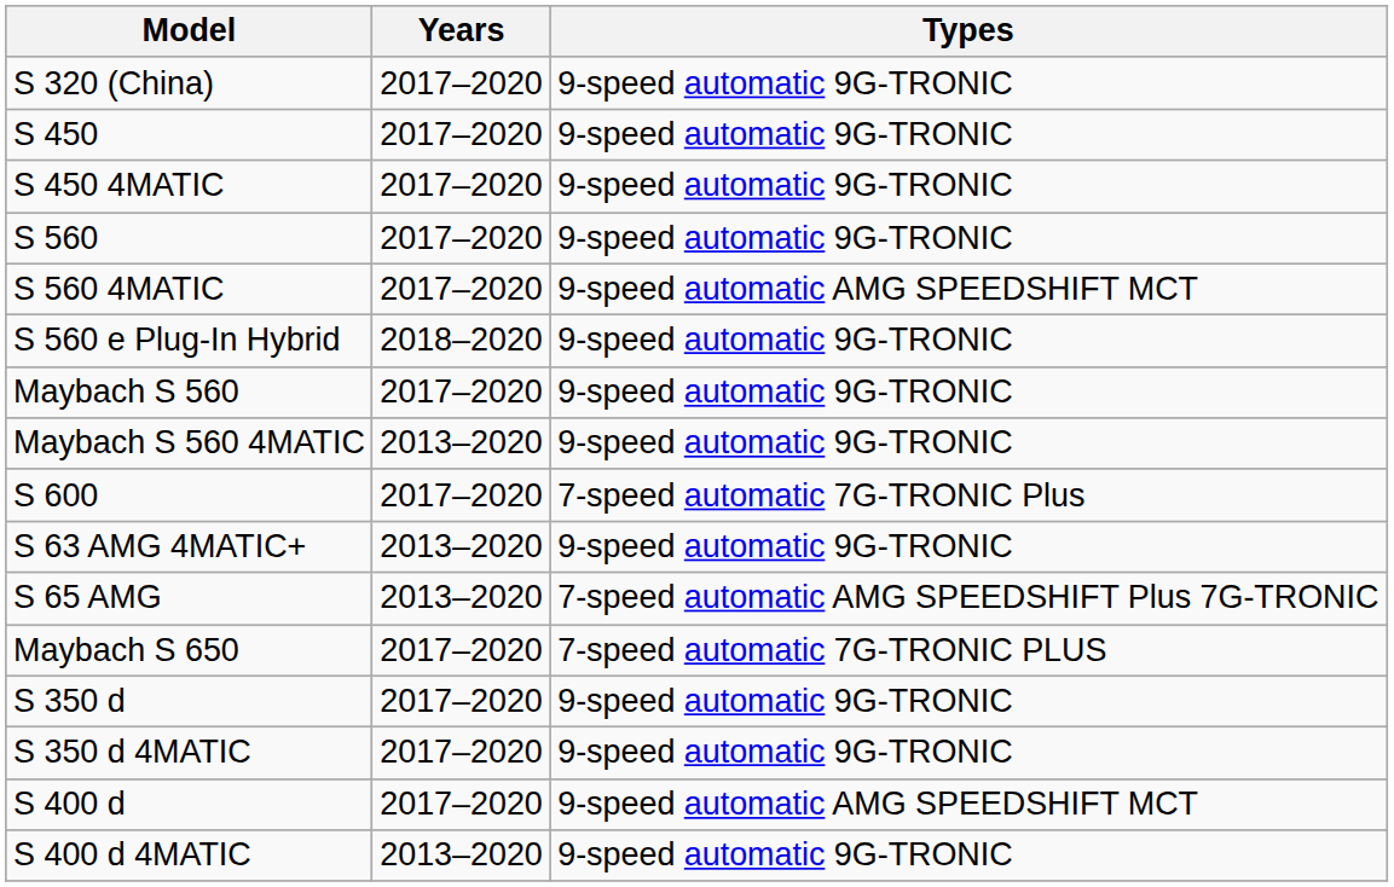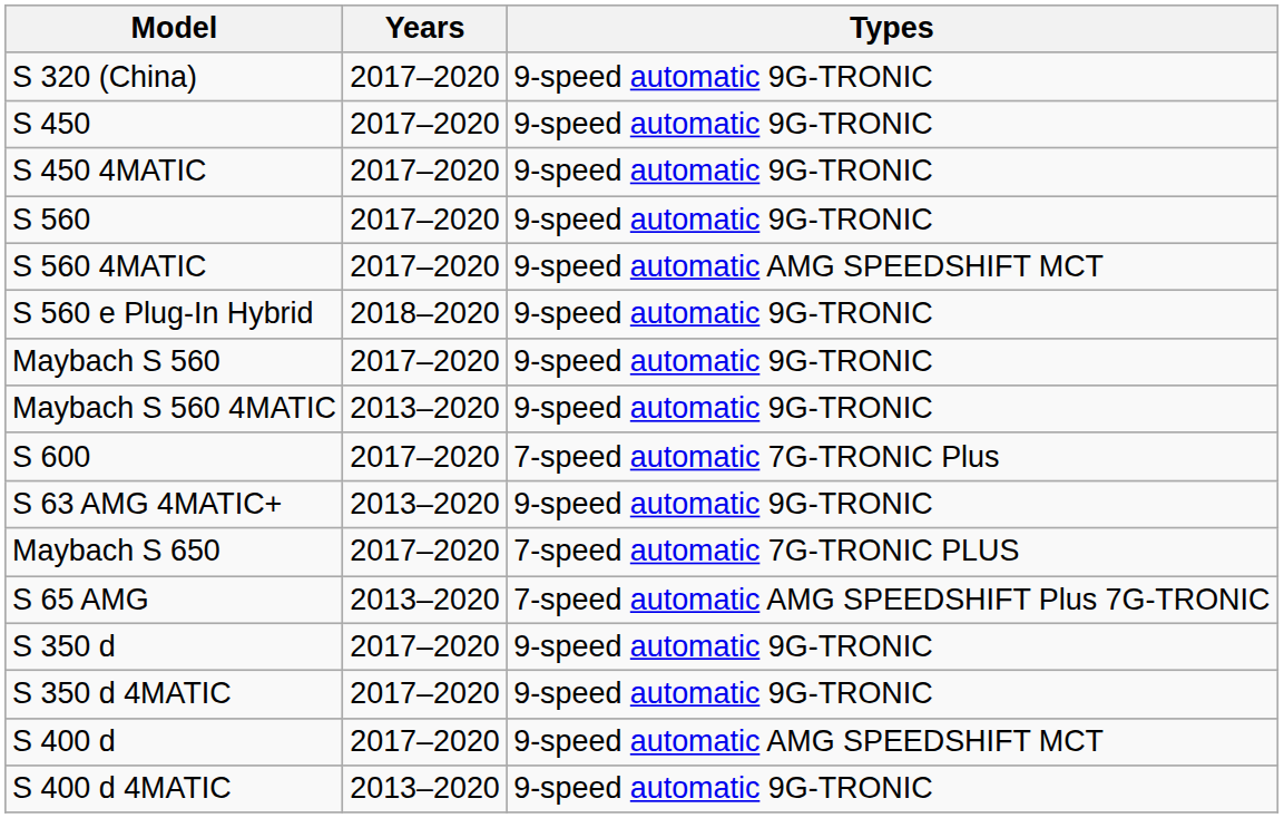rows swapped: S 65 AMG <-> Maybach S 650
